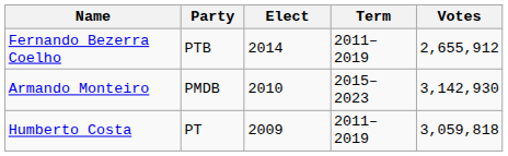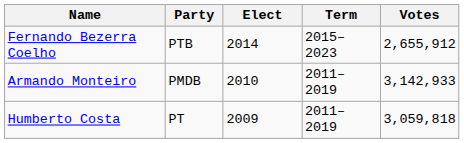Fernando Bezerra Coelho | Term: 2011–2019 -> 2015–2023
Armando Monteiro | Term: 2015–2023 -> 2011–2019
Armando Monteiro | Votes: 3,142,930 -> 3,142,933
